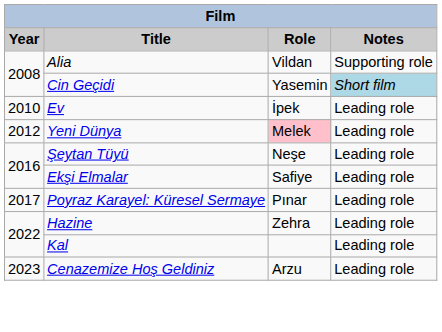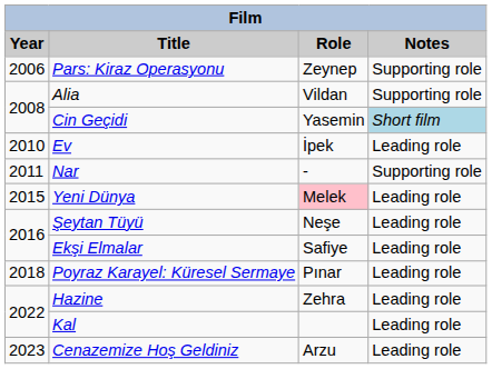+ row: 2006 | Pars: Kiraz Operasyonu | Zeynep | Supporting role
+ row: 2011 | Nar | - | Supporting role
Yeni Dünya | Year: 2012 -> 2015
Poyraz Karayel: Küresel Sermaye | Year: 2017 -> 2018
